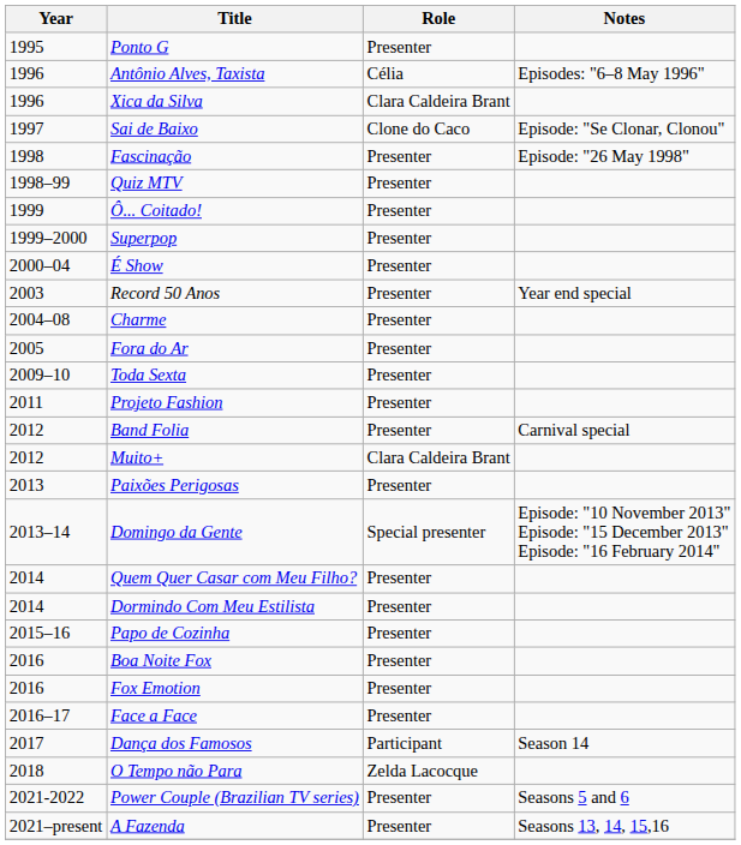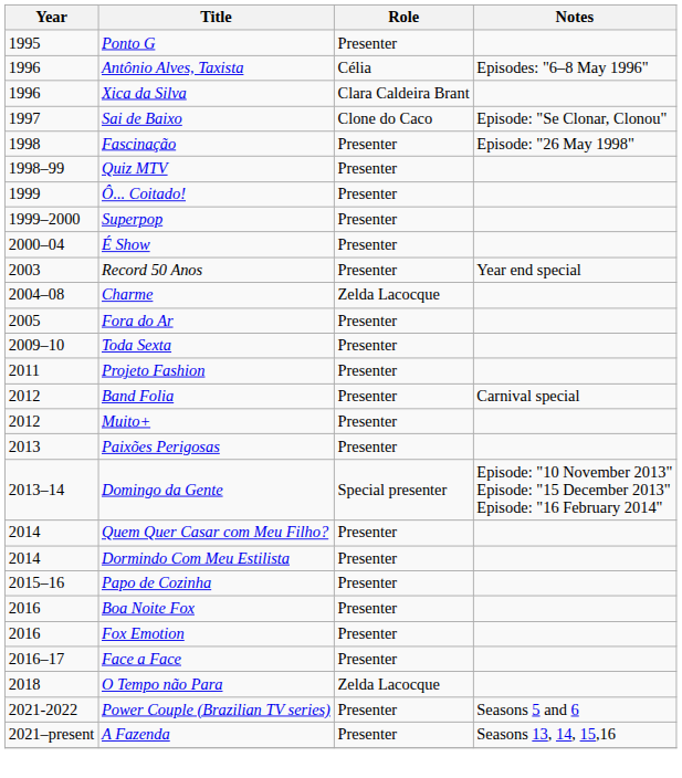Charme | Role: Presenter -> Zelda Lacocque
Muito+ | Role: Clara Caldeira Brant -> Presenter
- row: 2017 | Dança dos Famosos | Participant | Season 14
